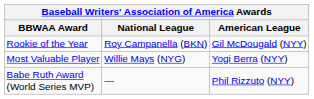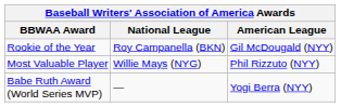Most Valuable Player | American League: Yogi Berra (NYY) -> Phil Rizzuto (NYY)
Babe Ruth Award (World Series MVP) | American League: Phil Rizzuto (NYY) -> Yogi Berra (NYY)
